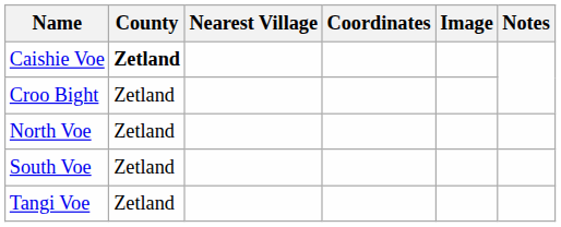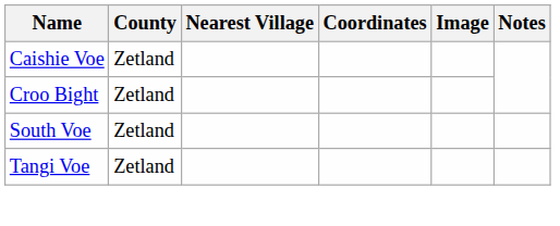Caishie Voe | County: bold -> normal
- row: North Voe | Zetland
